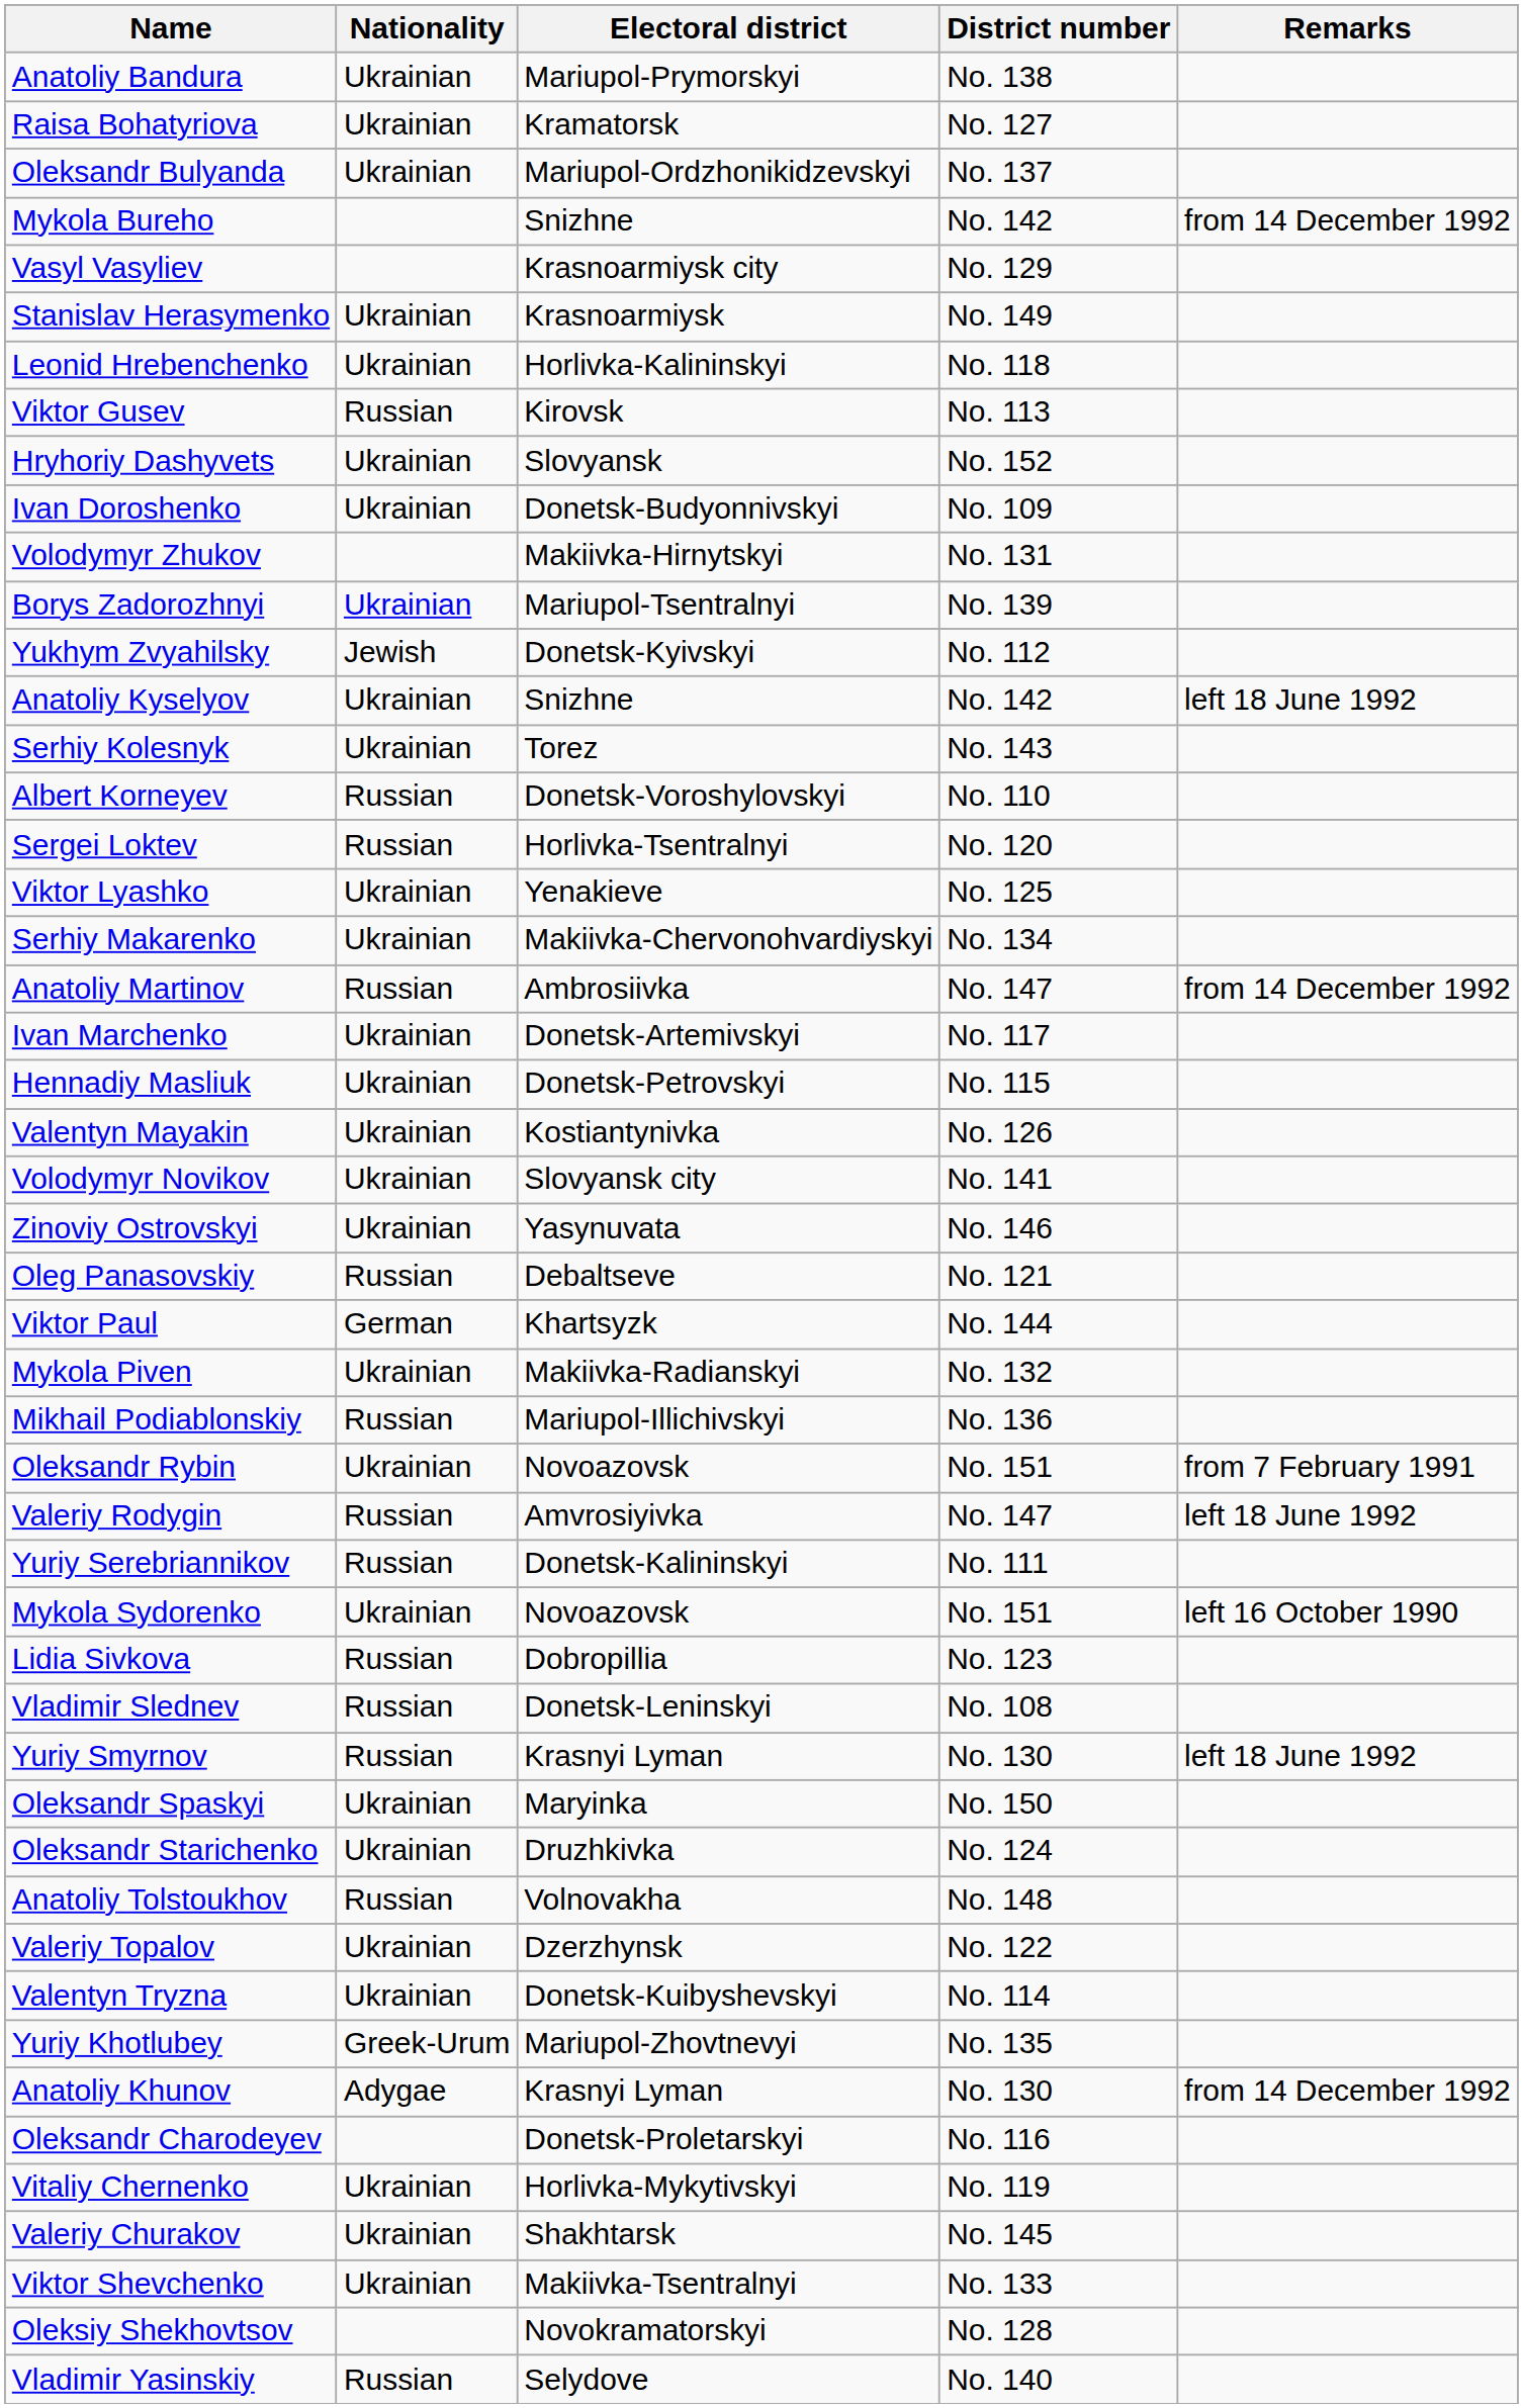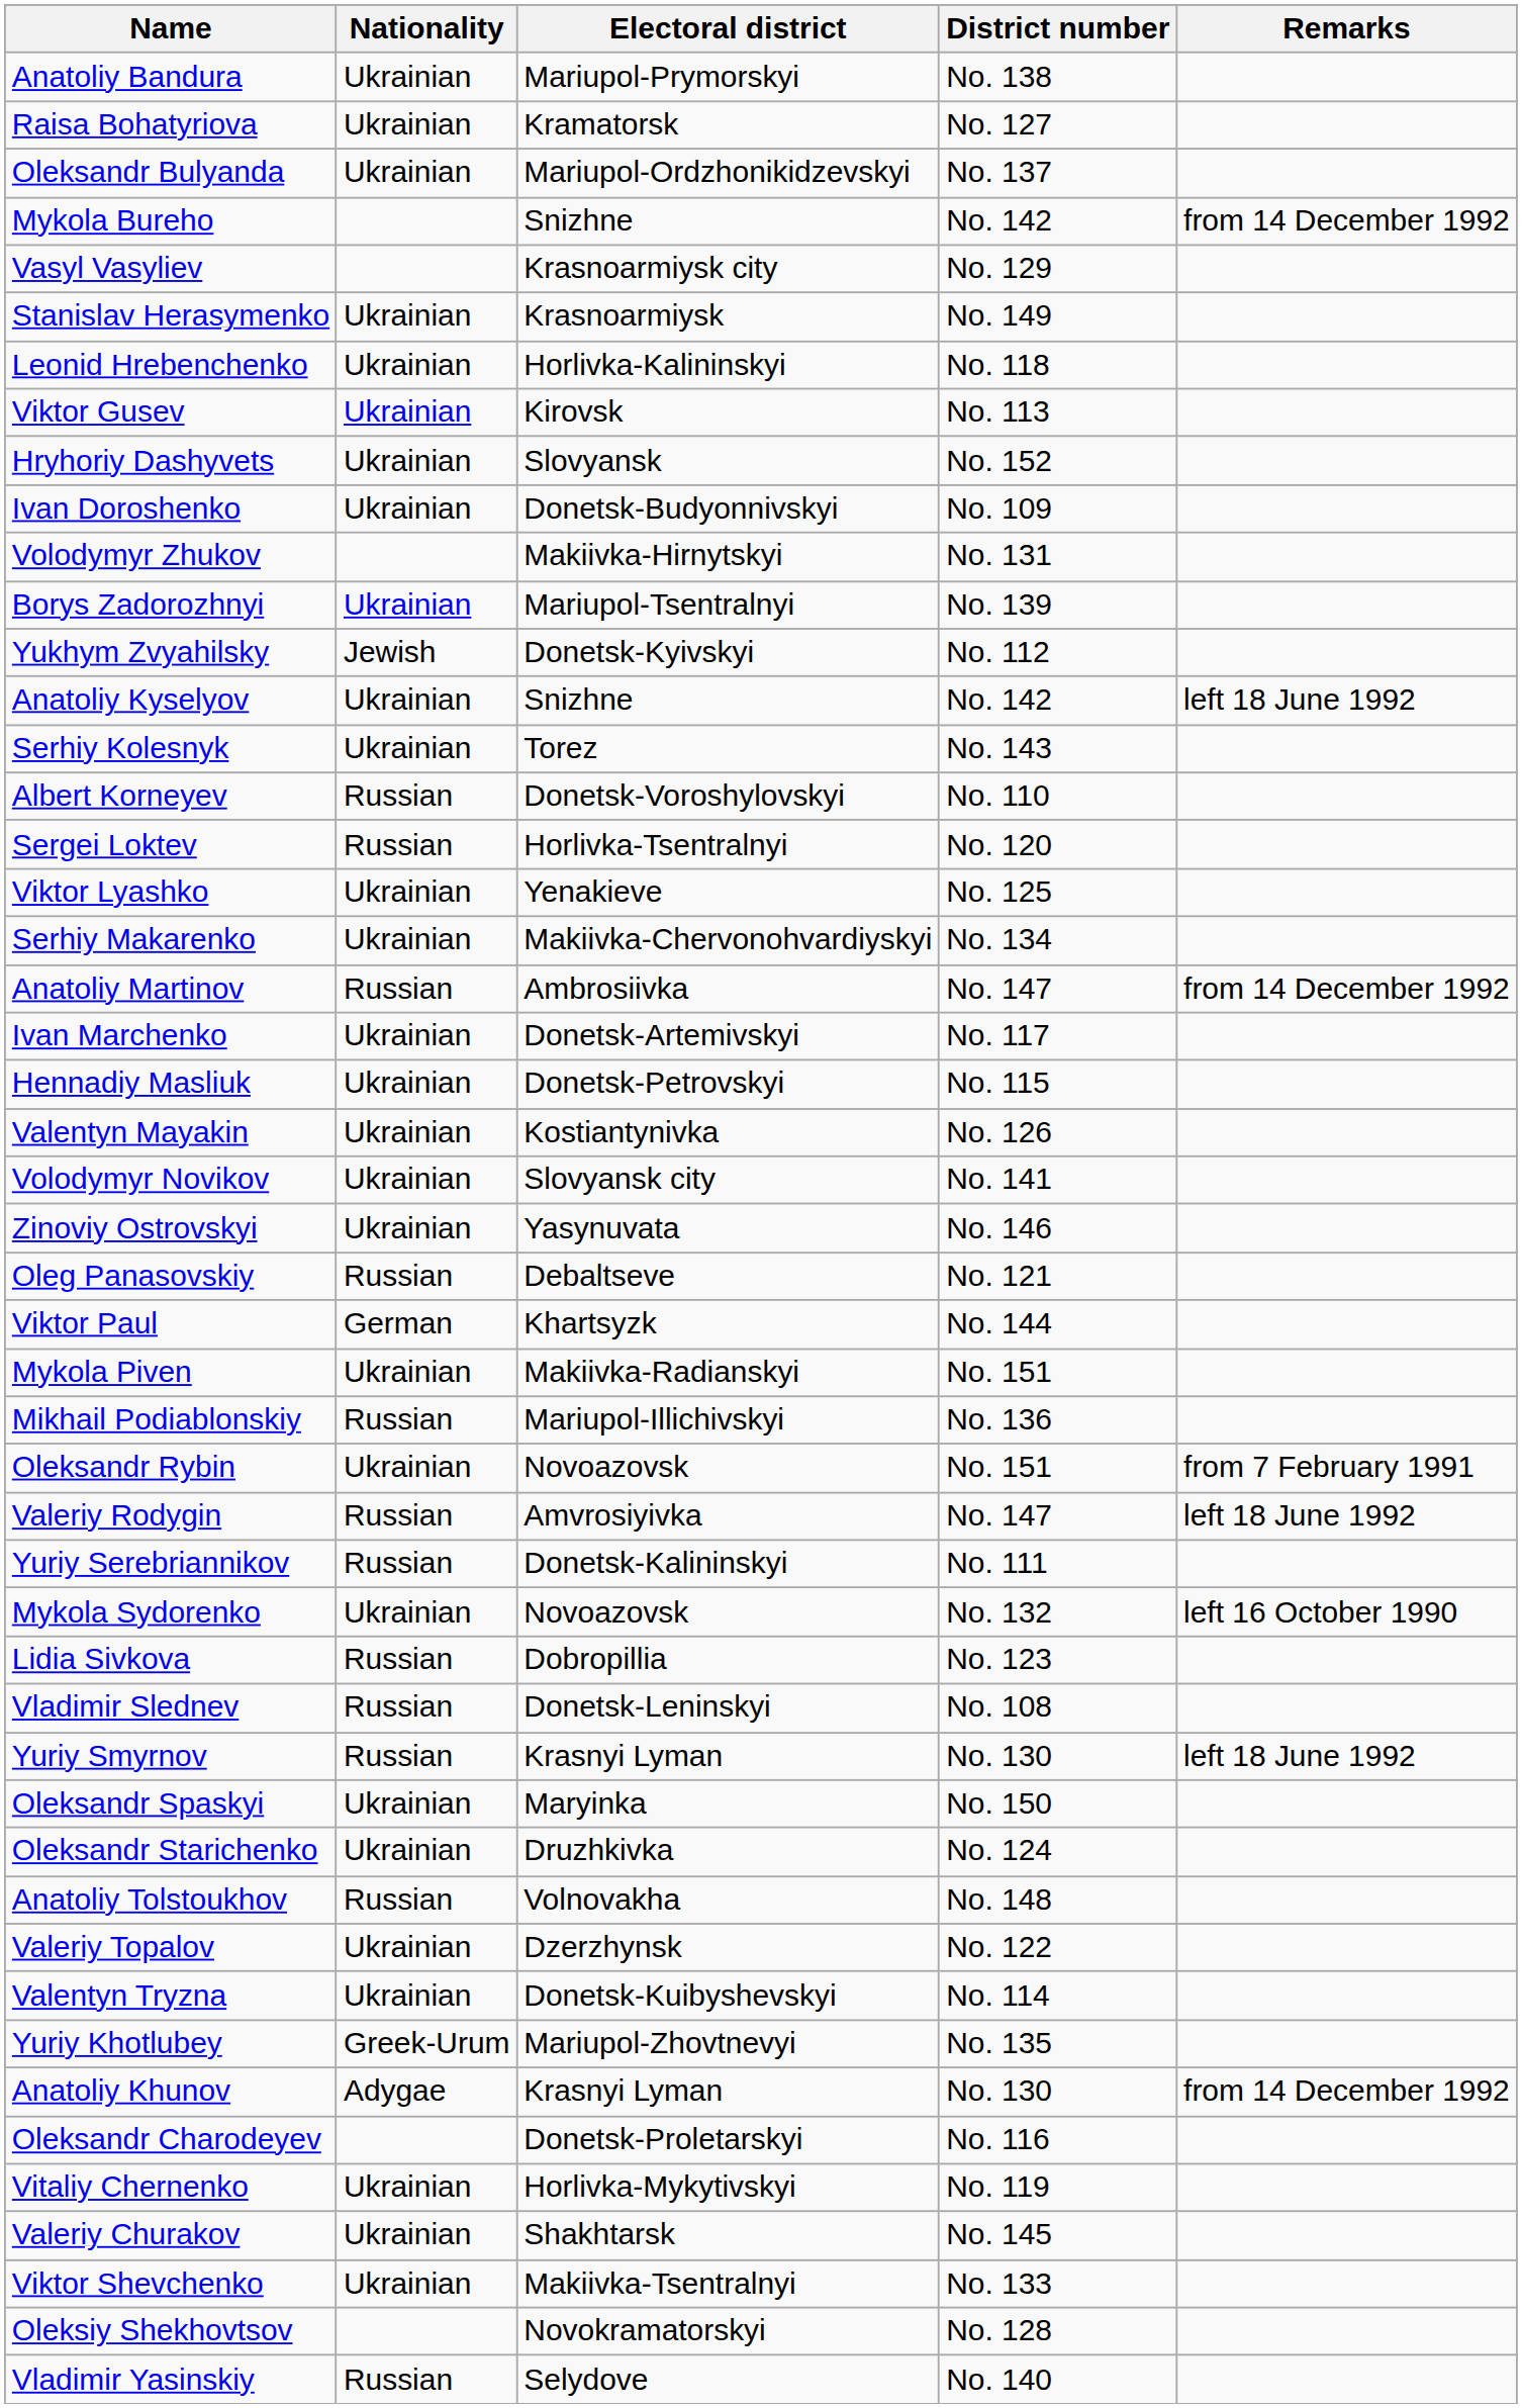Viktor Gusev | Nationality: Russian -> Ukrainian
Mykola Piven | District number: No. 132 -> No. 151
Mykola Sydorenko | District number: No. 151 -> No. 132
